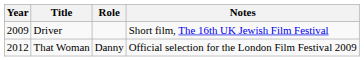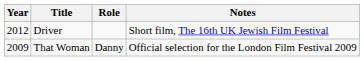Driver | Year: 2009 -> 2012
That Woman | Year: 2012 -> 2009
